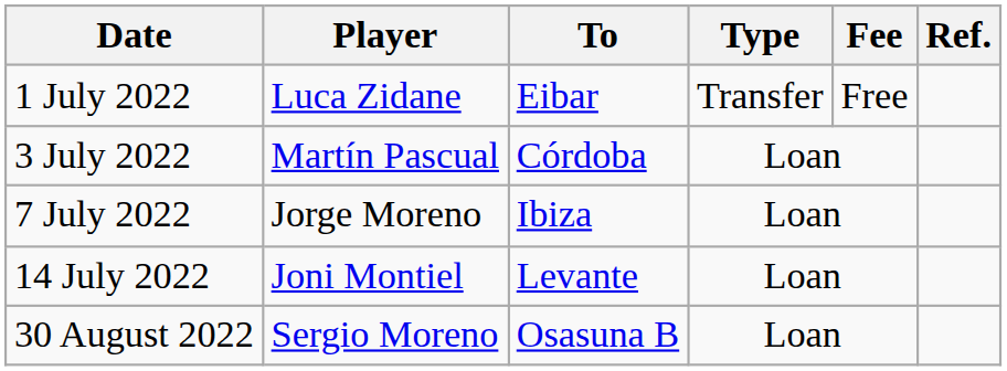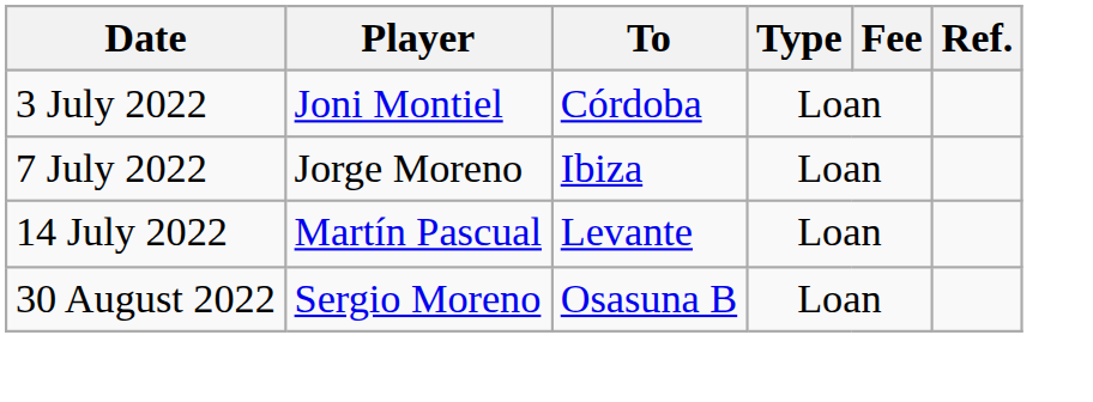- row: 1 July 2022 | Luca Zidane | Eibar | Transfer | Free
3 July 2022 | Player: Martín Pascual -> Joni Montiel
14 July 2022 | Player: Joni Montiel -> Martín Pascual
